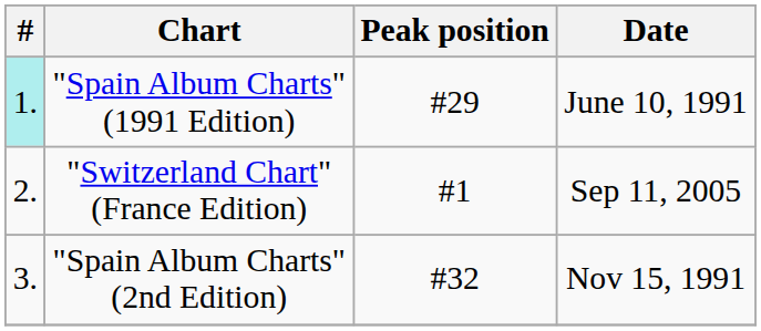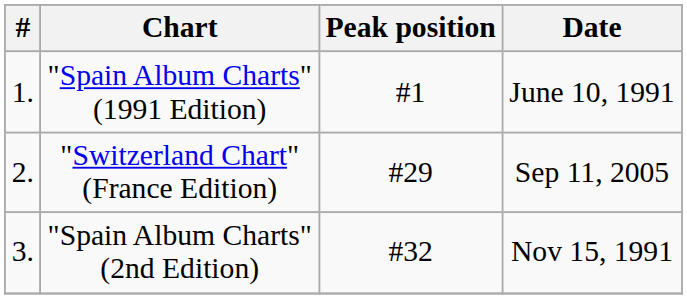"Spain Album Charts" (1991 Edition) | #: paleturquoise background -> no background
"Spain Album Charts" (1991 Edition) | Peak position: #29 -> #1
"Switzerland Chart" (France Edition) | Peak position: #1 -> #29
